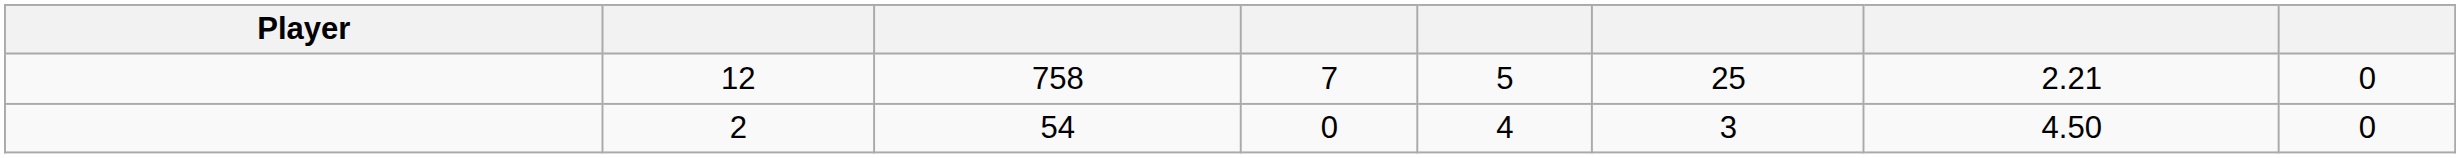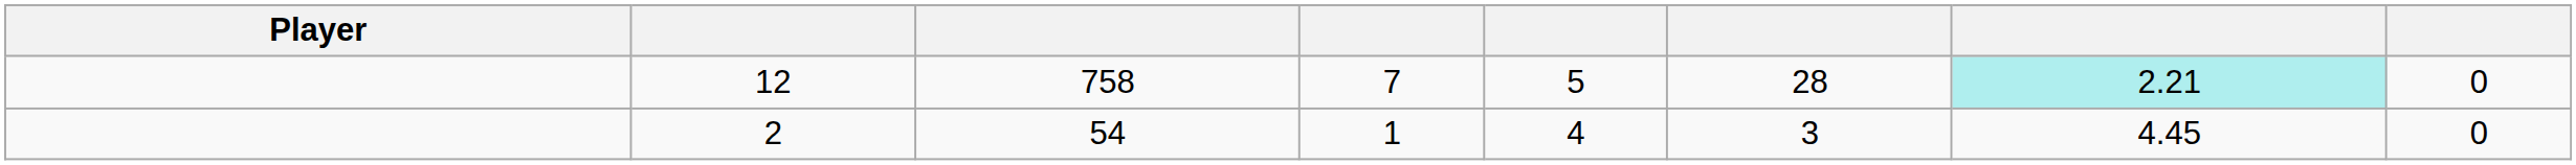12 | column 6: 25 -> 28
12 | column 7: no background -> paleturquoise background
2 | column 4: 0 -> 1
2 | column 7: 4.50 -> 4.45
